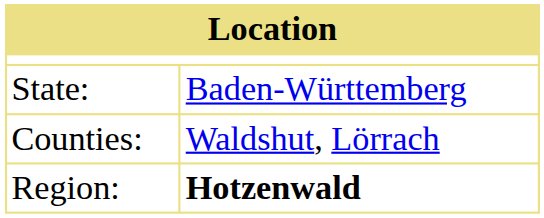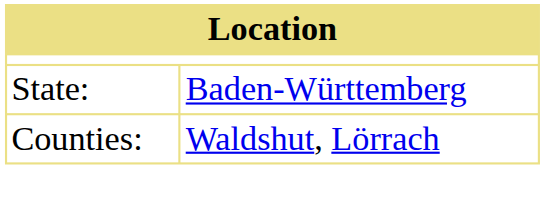- row: Region: | Hotzenwald
